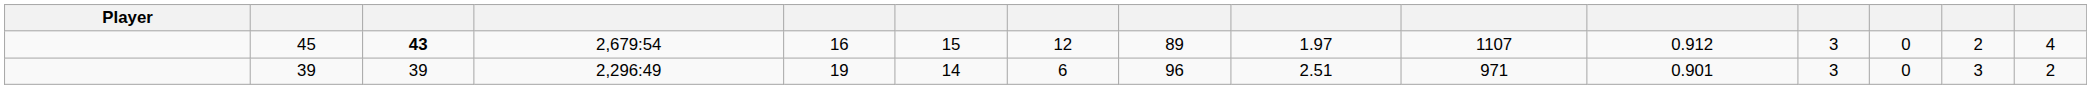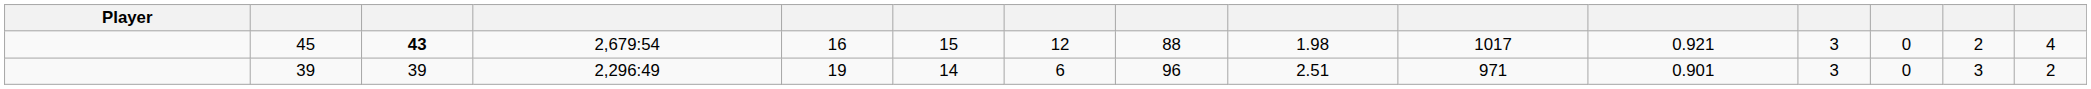45 | column 8: 89 -> 88
45 | column 9: 1.97 -> 1.98
45 | column 10: 1107 -> 1017
45 | column 11: 0.912 -> 0.921
